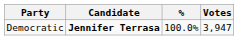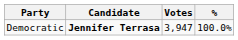columns swapped: Votes <-> %
